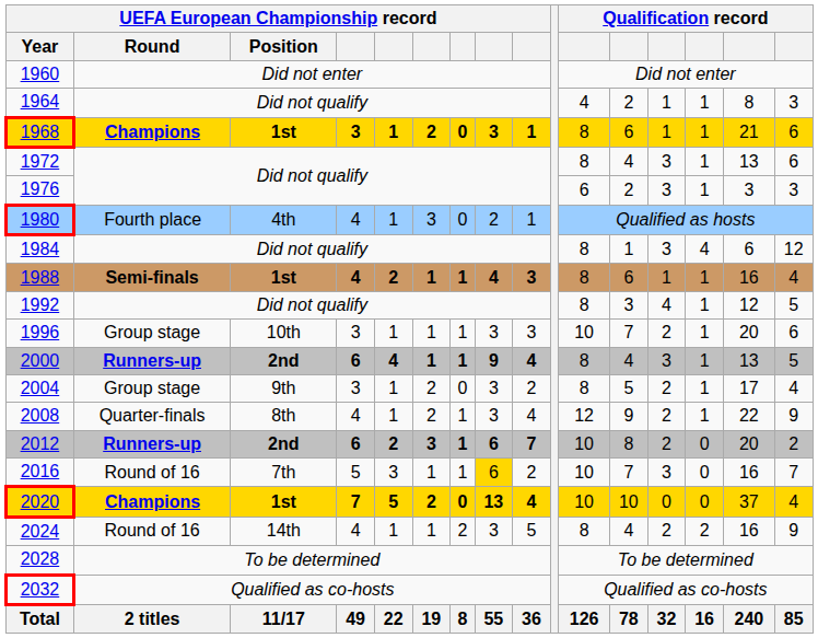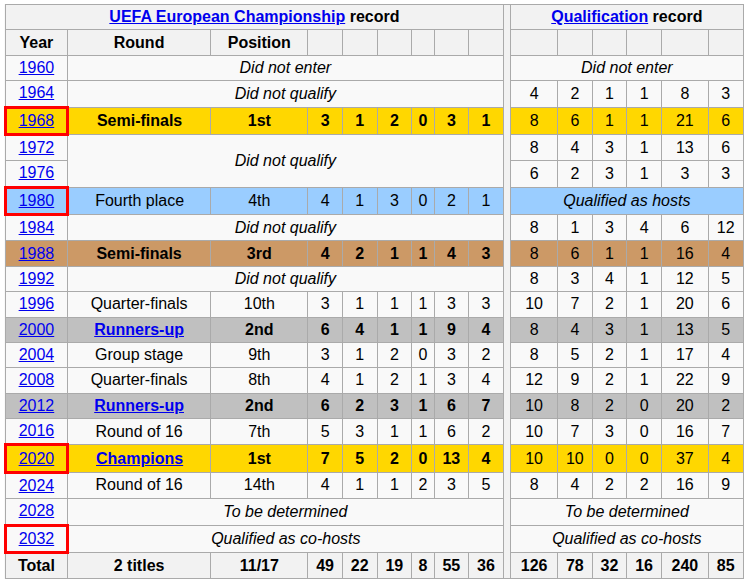1968 | UEFA European Championship record / Round: Champions -> Semi-finals
1988 | UEFA European Championship record / Position: 1st -> 3rd
1996 | UEFA European Championship record / Round: Group stage -> Quarter-finals
2016 | column 8: gold background -> no background
